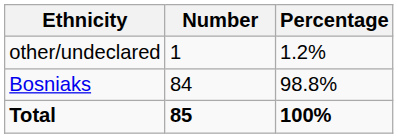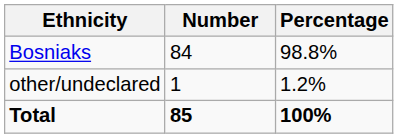rows swapped: Bosniaks <-> other/undeclared
